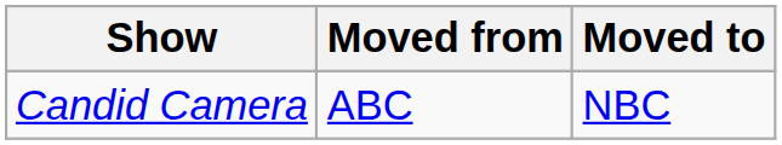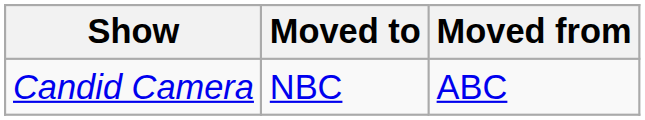columns swapped: Moved from <-> Moved to
